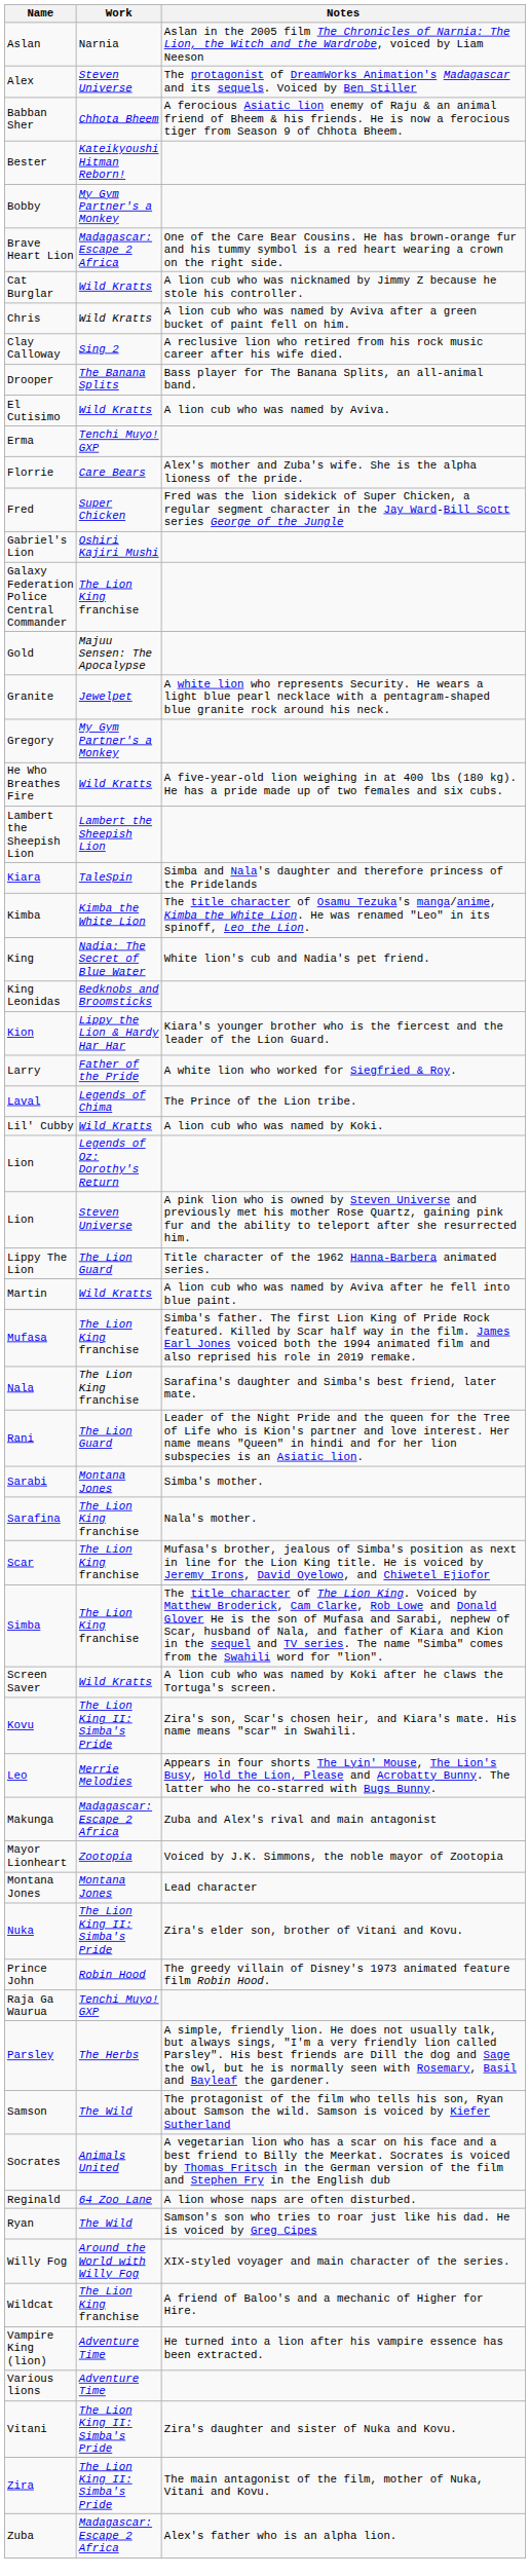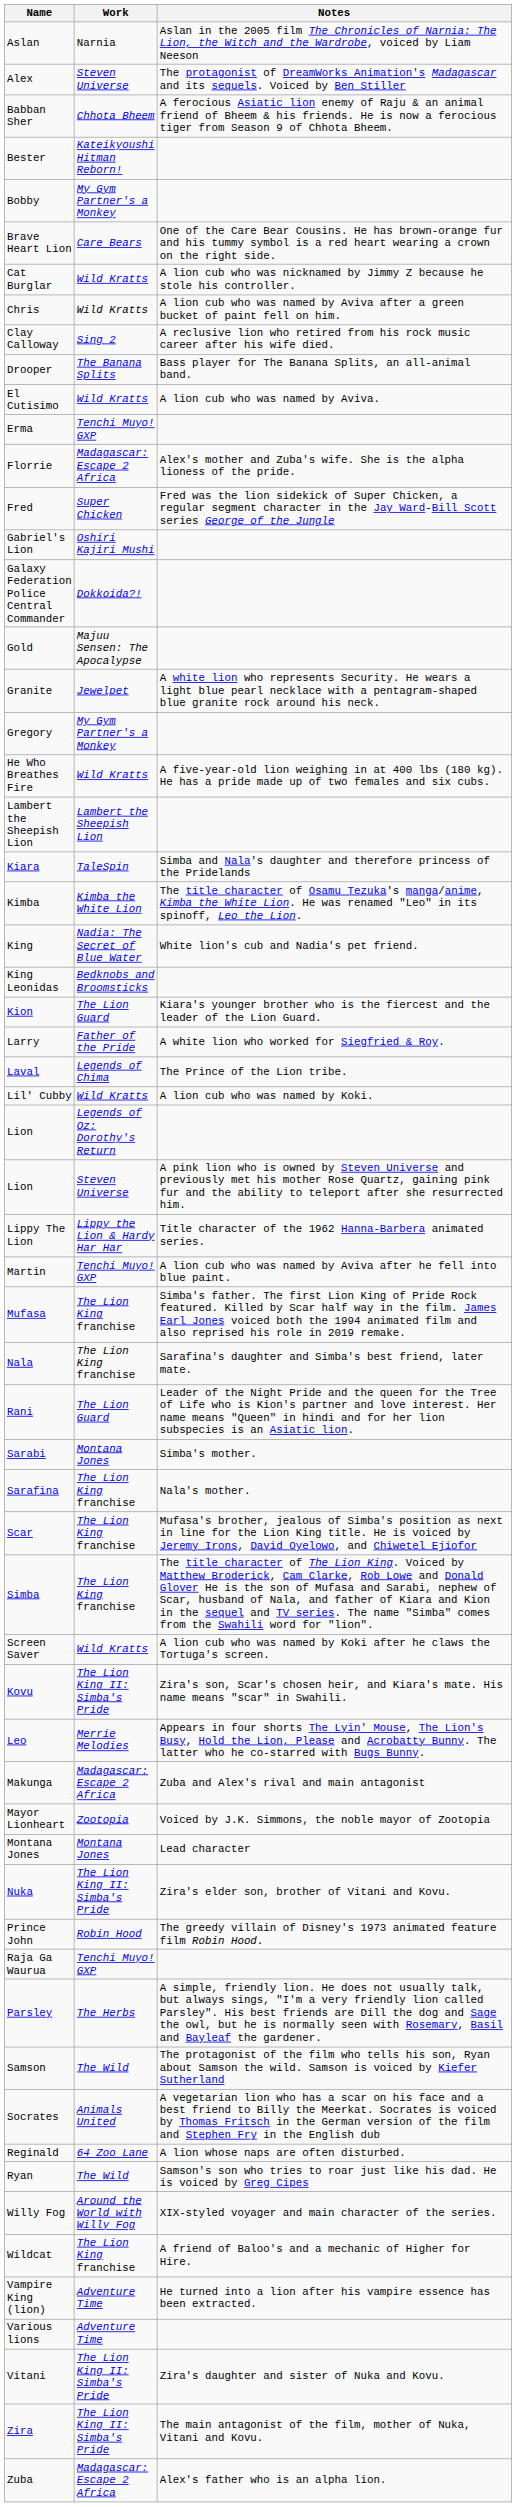Brave Heart Lion | Work: Madagascar: Escape 2 Africa -> Care Bears
Florrie | Work: Care Bears -> Madagascar: Escape 2 Africa
Galaxy Federation Police Central Commander | Work: The Lion King franchise -> Dokkoida?!
Kion | Work: Lippy the Lion & Hardy Har Har -> The Lion Guard
Lippy The Lion | Work: The Lion Guard -> Lippy the Lion & Hardy Har Har
Martin | Work: Wild Kratts -> Tenchi Muyo! GXP
